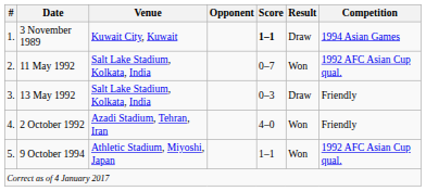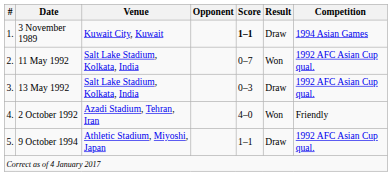13 May 1992 | Competition: Friendly -> 1992 AFC Asian Cup qual.
9 October 1994 | Result: Won -> Draw
